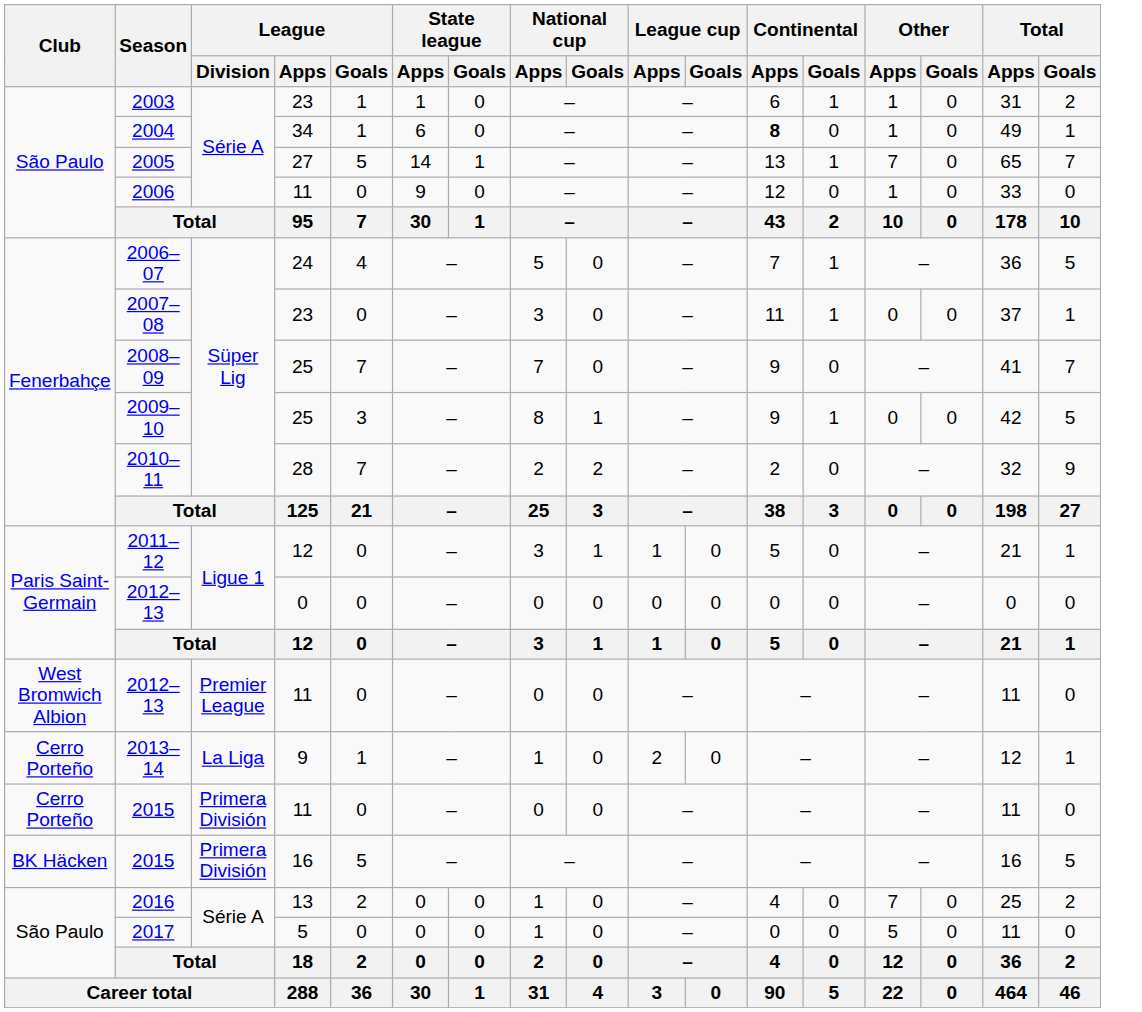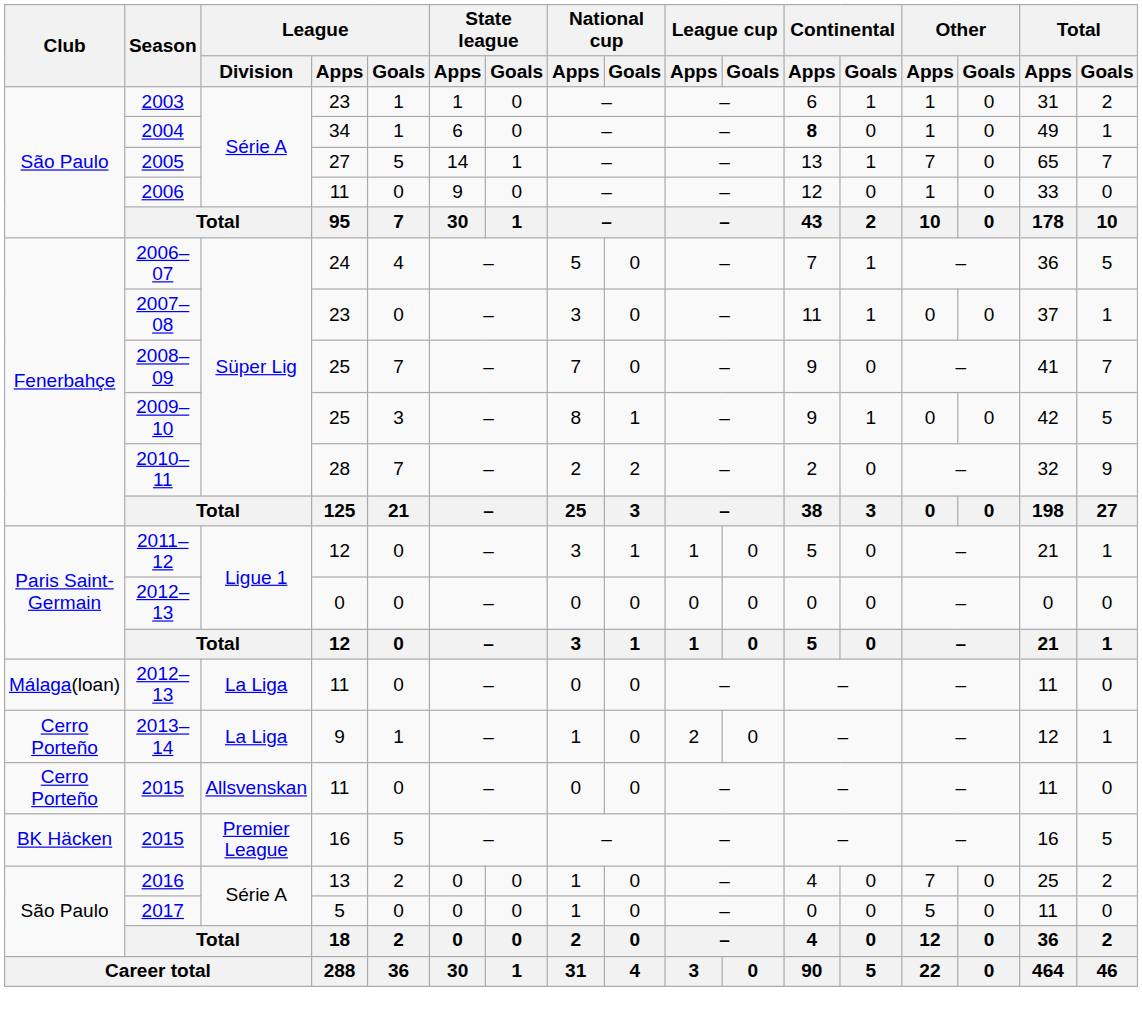2012–13 / 11 | Club: West Bromwich Albion -> Málaga(loan)
2012–13 / 11 | League / Division: Premier League -> La Liga
2015 / 11 | League / Division: Primera División -> Allsvenskan
2015 / 16 | League / Division: Primera División -> Premier League
